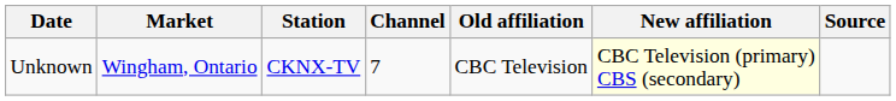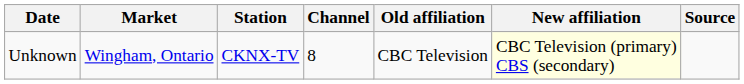Unknown | Channel: 7 -> 8
